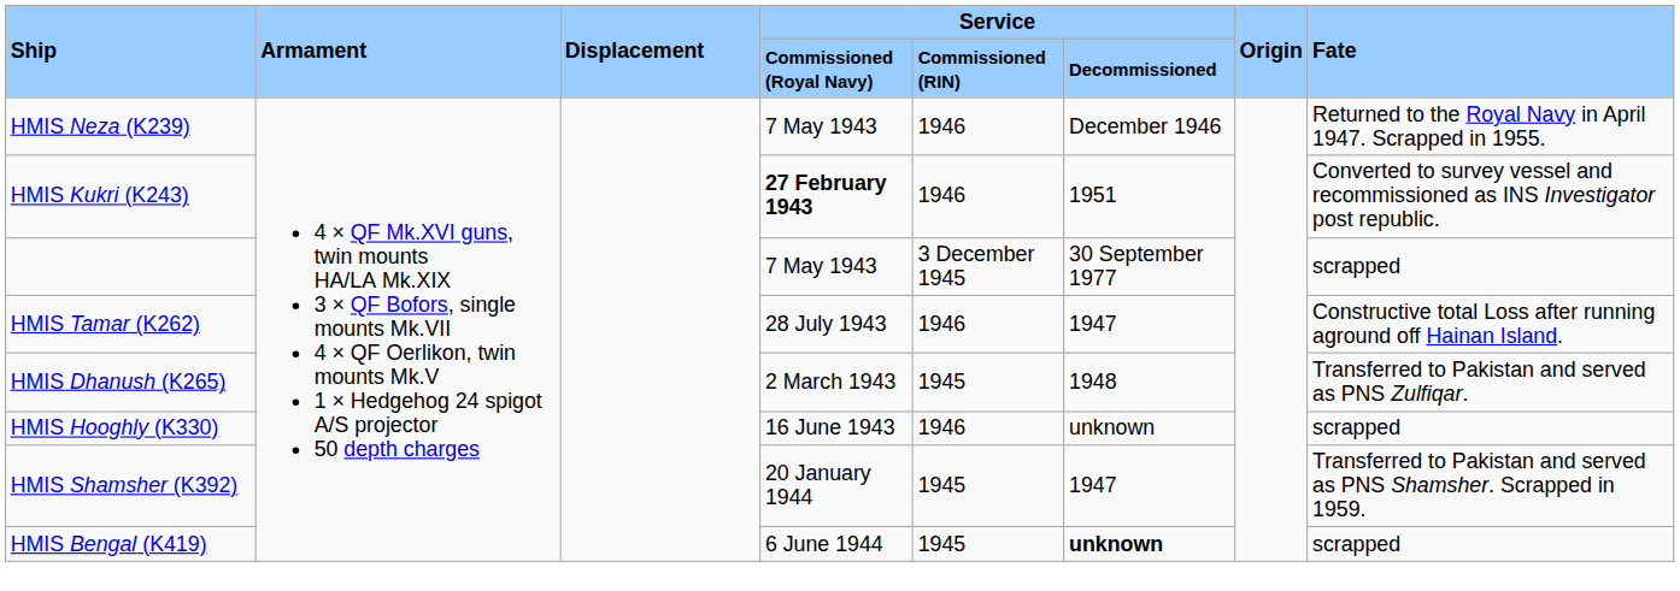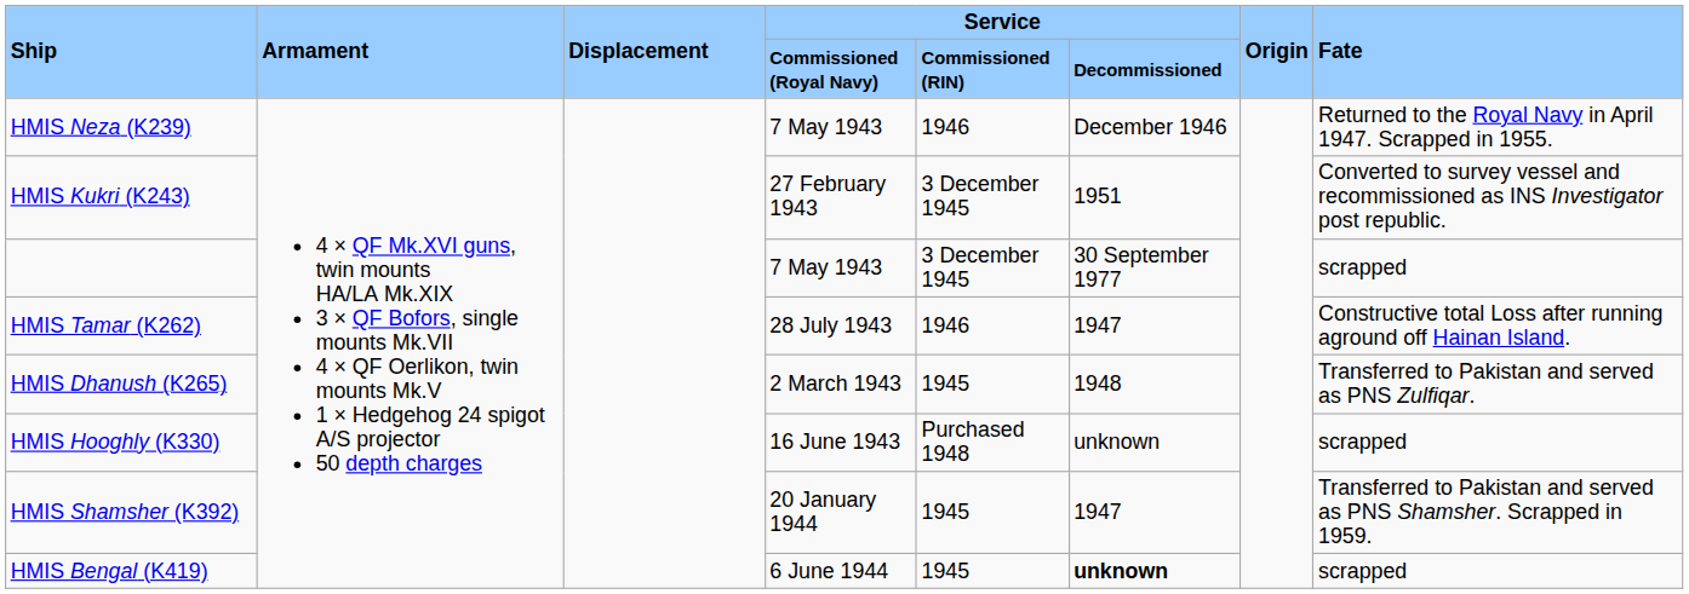HMIS Kukri (K243) | Service / Commissioned (Royal Navy): bold -> normal
HMIS Kukri (K243) | Service / Commissioned (RIN): 1946 -> 3 December 1945
HMIS Hooghly (K330) | Service / Commissioned (RIN): 1946 -> Purchased 1948
